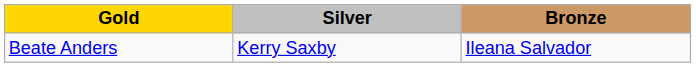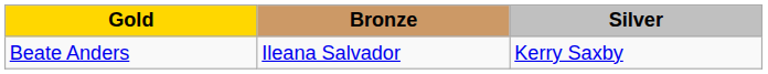columns swapped: Silver <-> Bronze
